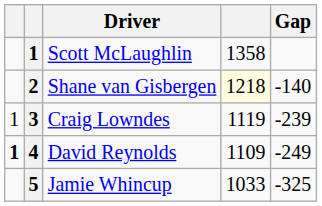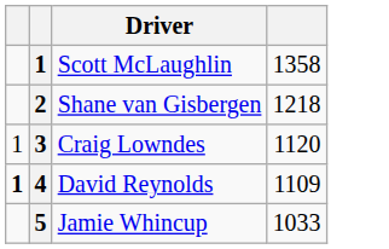- column: Gap | -140 | -239 | -249 | -325
Shane van Gisbergen | column 4: lightyellow background -> no background
Craig Lowndes | column 4: 1119 -> 1120
